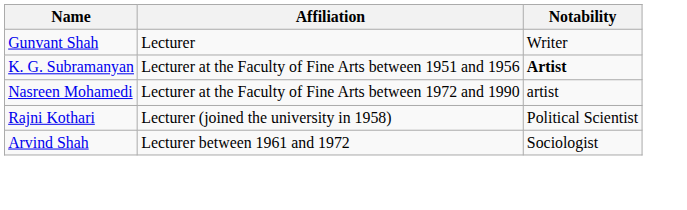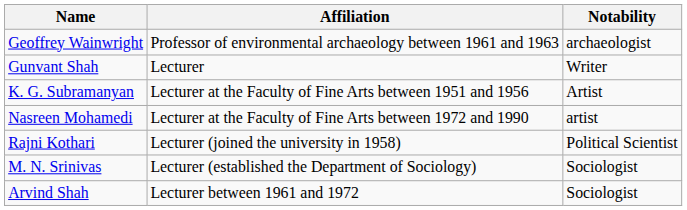+ row: Geoffrey Wainwright | Professor of environmental archaeology between 1961 and 1963 | archaeologist
K. G. Subramanyan | Notability: bold -> normal
+ row: M. N. Srinivas | Lecturer (established the Department of Sociology) | Sociologist
